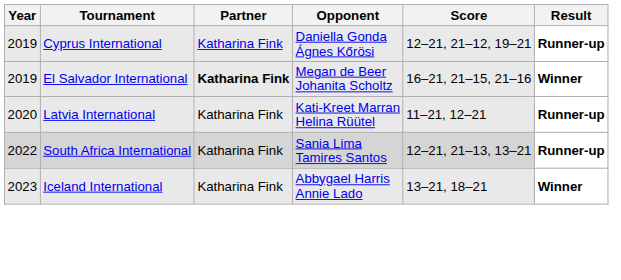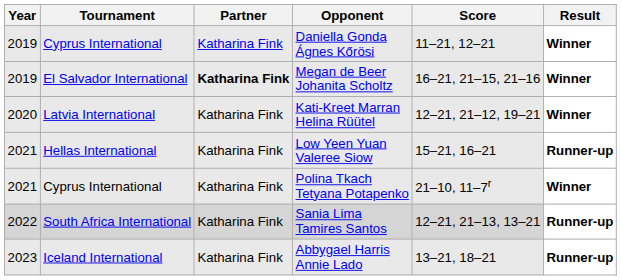Daniella Gonda Ágnes Kőrösi | Score: 12–21, 21–12, 19–21 -> 11–21, 12–21
Daniella Gonda Ágnes Kőrösi | Result: Runner-up -> Winner
Kati-Kreet Marran Helina Rüütel | Score: 11–21, 12–21 -> 12–21, 21–12, 19–21
Kati-Kreet Marran Helina Rüütel | Result: Runner-up -> Winner
+ row: 2021 | Hellas International | Katharina Fink | Low Yeen Yuan Valeree Siow | 15–21, 16–21 | Runner-up
+ row: 2021 | Cyprus International | Katharina Fink | Polina Tkach Tetyana Potapenko | 21–10, 11–7r | Winner
Abbygael Harris Annie Lado | Result: Winner -> Runner-up
